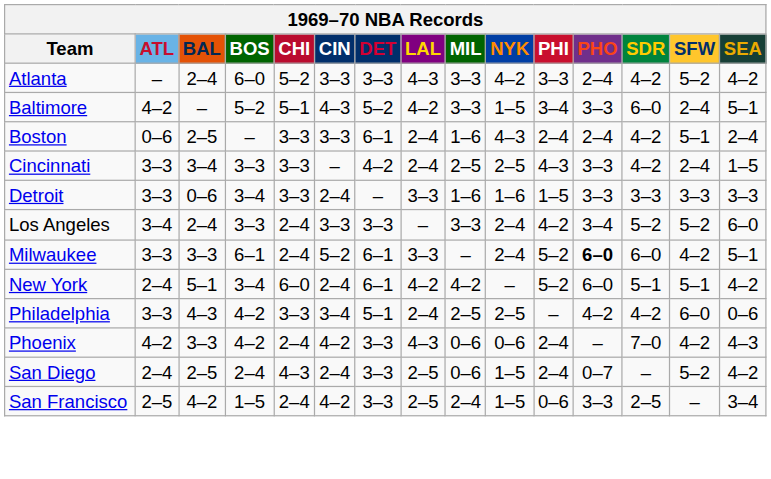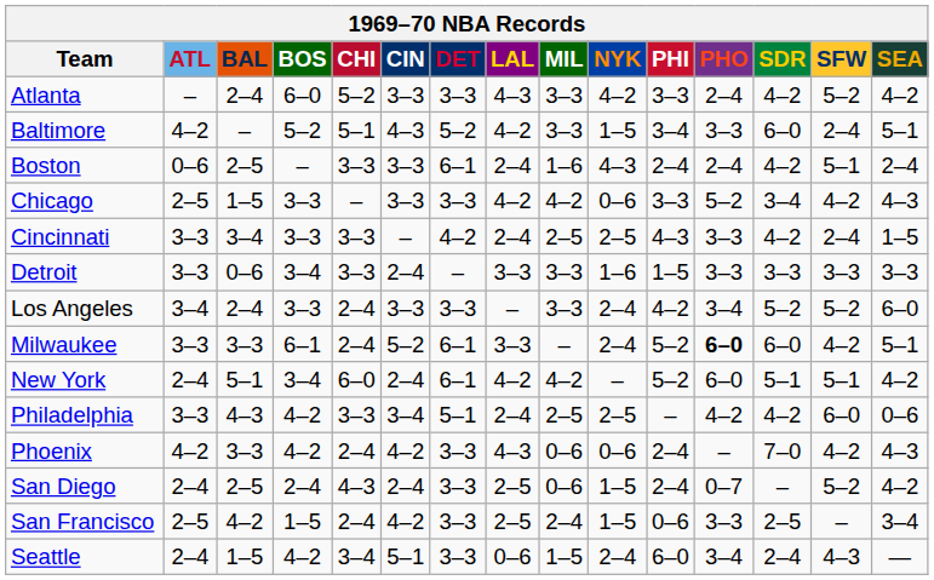+ row: Chicago | 2–5 | 1–5 | 3–3 | – | 3–3 | 3–3 | 4–2 | 4–2 | 0–6 | 3–3 | 5–2 | 3–4 | 4–2 | 4–3
Detroit | MIL: 1–6 -> 3–3
+ row: Seattle | 2–4 | 1–5 | 4–2 | 3–4 | 5–1 | 3–3 | 0–6 | 1–5 | 2–4 | 6–0 | 3–4 | 2–4 | 4–3 | —
